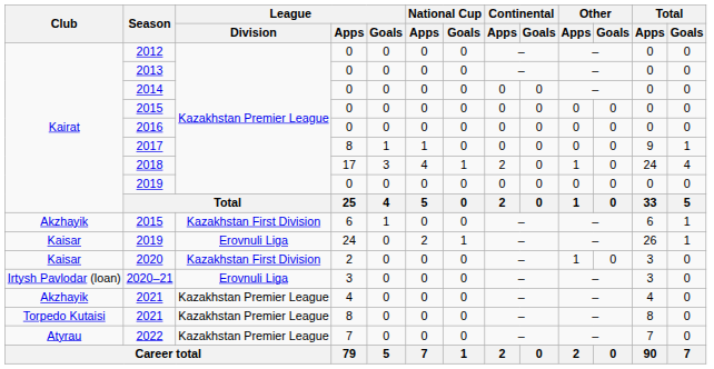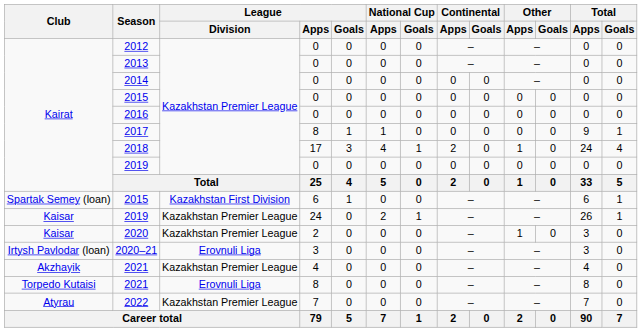2015 / 6 | Club: Akzhayik -> Spartak Semey (loan)
2019 / 24 | League / Division: Erovnuli Liga -> Kazakhstan Premier League
2020 | League / Division: Kazakhstan First Division -> Kazakhstan Premier League
2021 / 8 | League / Division: Kazakhstan Premier League -> Erovnuli Liga
